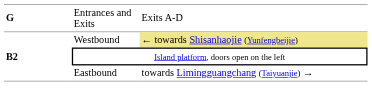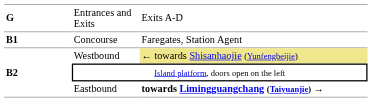+ row: B1 | Concourse | Faregates, Station Agent
Eastbound | column 3: normal -> bold
